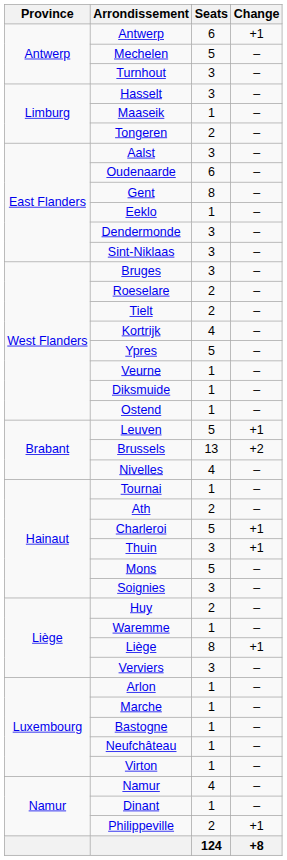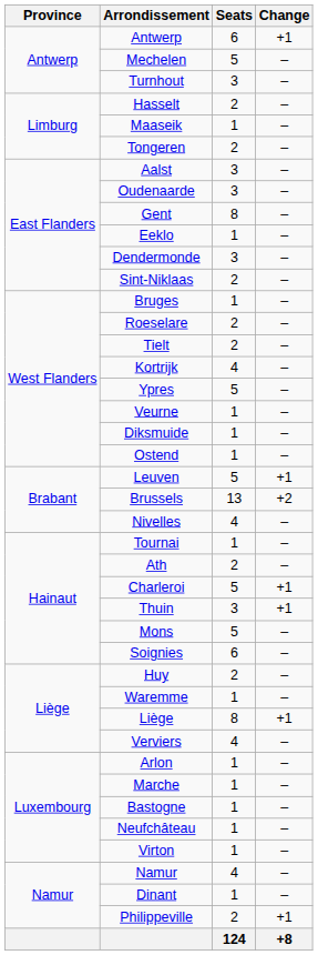Hasselt | Seats: 3 -> 2
Oudenaarde | Seats: 6 -> 3
Sint-Niklaas | Seats: 3 -> 2
Bruges | Seats: 3 -> 1
Soignies | Seats: 3 -> 6
Verviers | Seats: 3 -> 4
